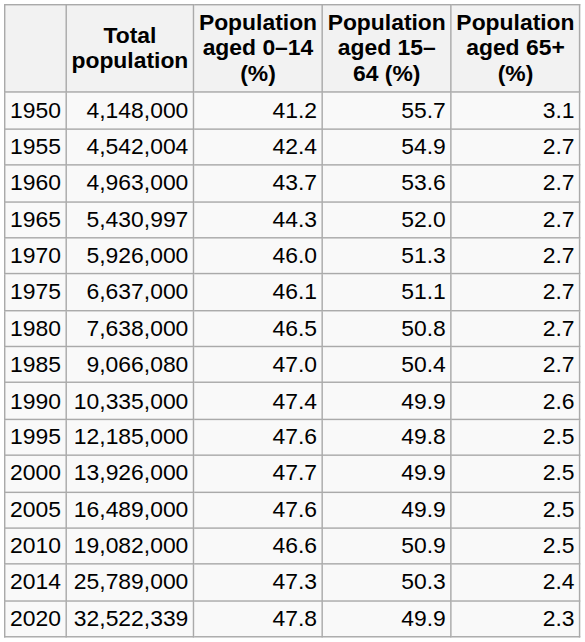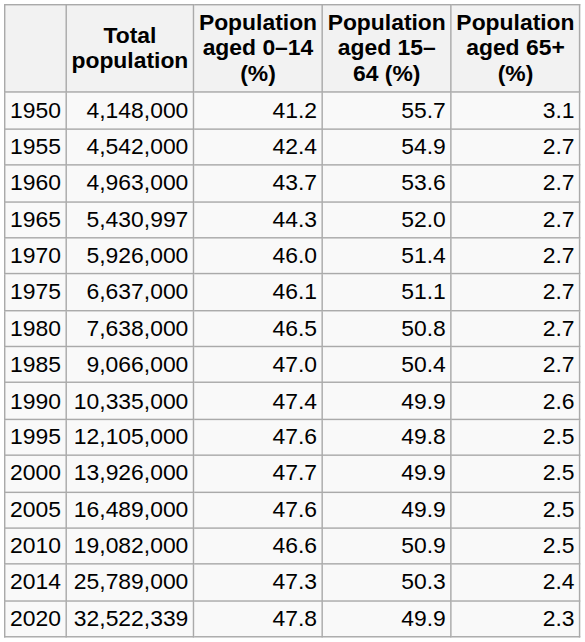1955 | Total population: 4,542,004 -> 4,542,000
1970 | Population aged 15–64 (%): 51.3 -> 51.4
1985 | Total population: 9,066,080 -> 9,066,000
1995 | Total population: 12,185,000 -> 12,105,000
